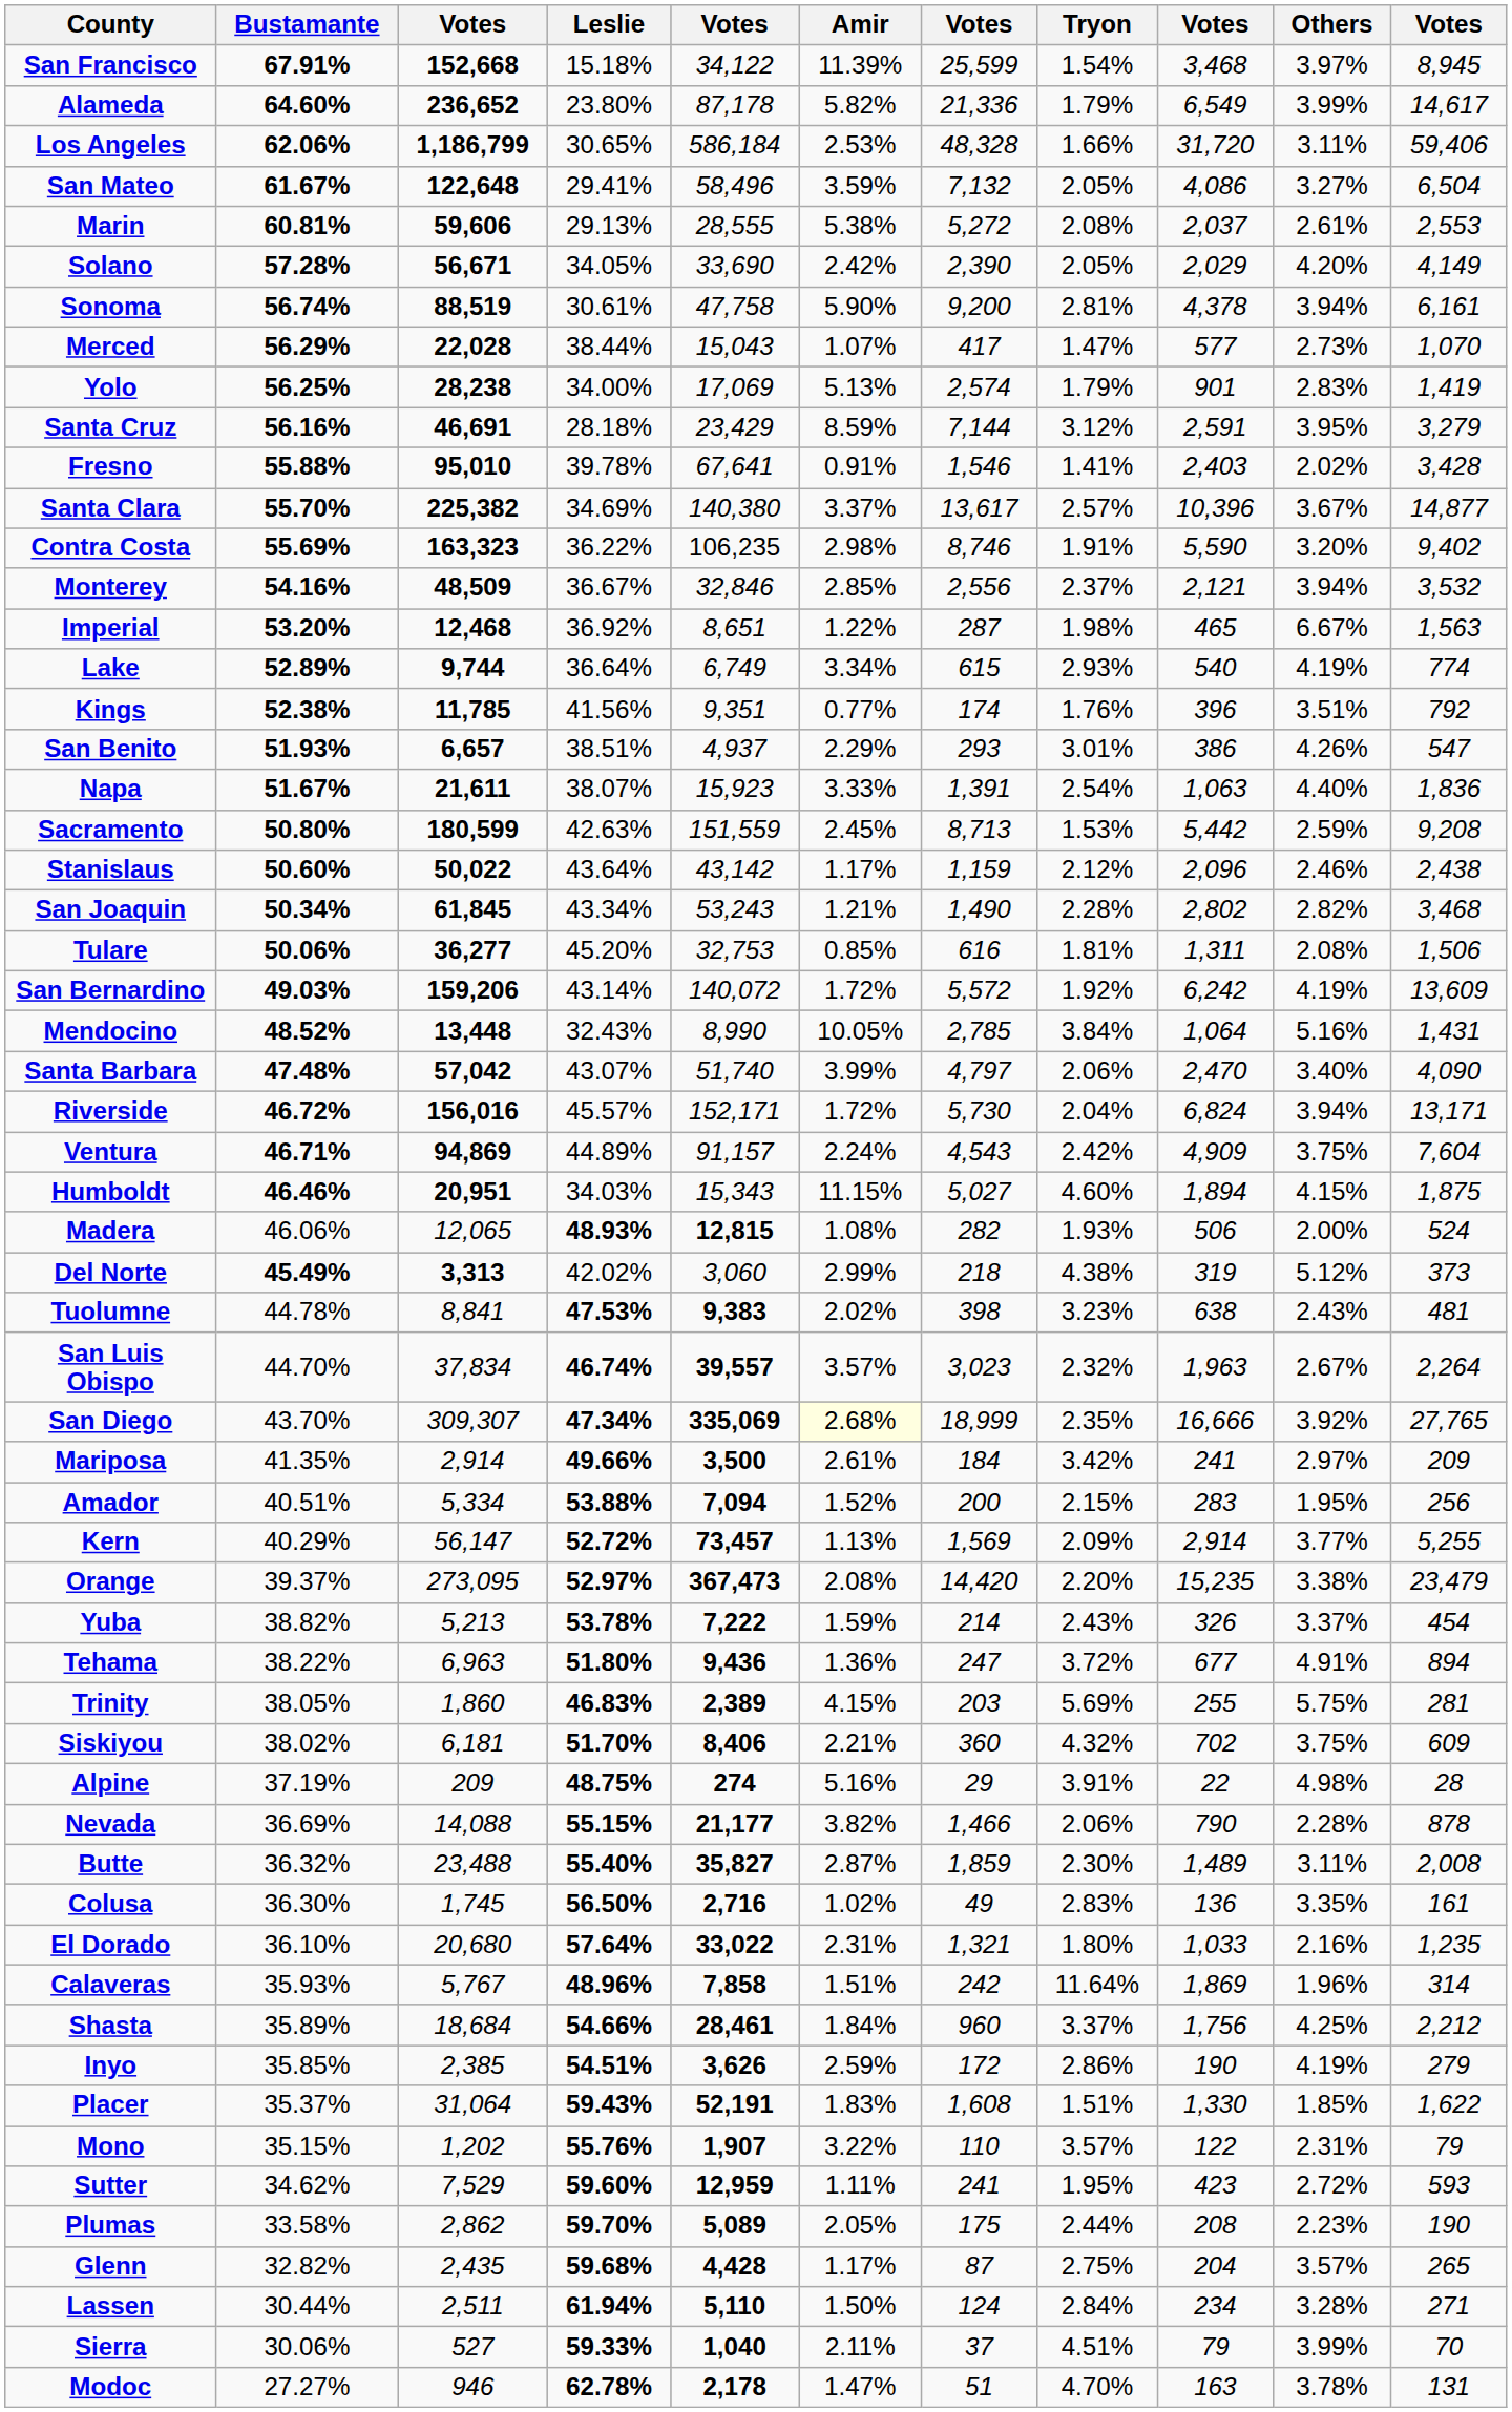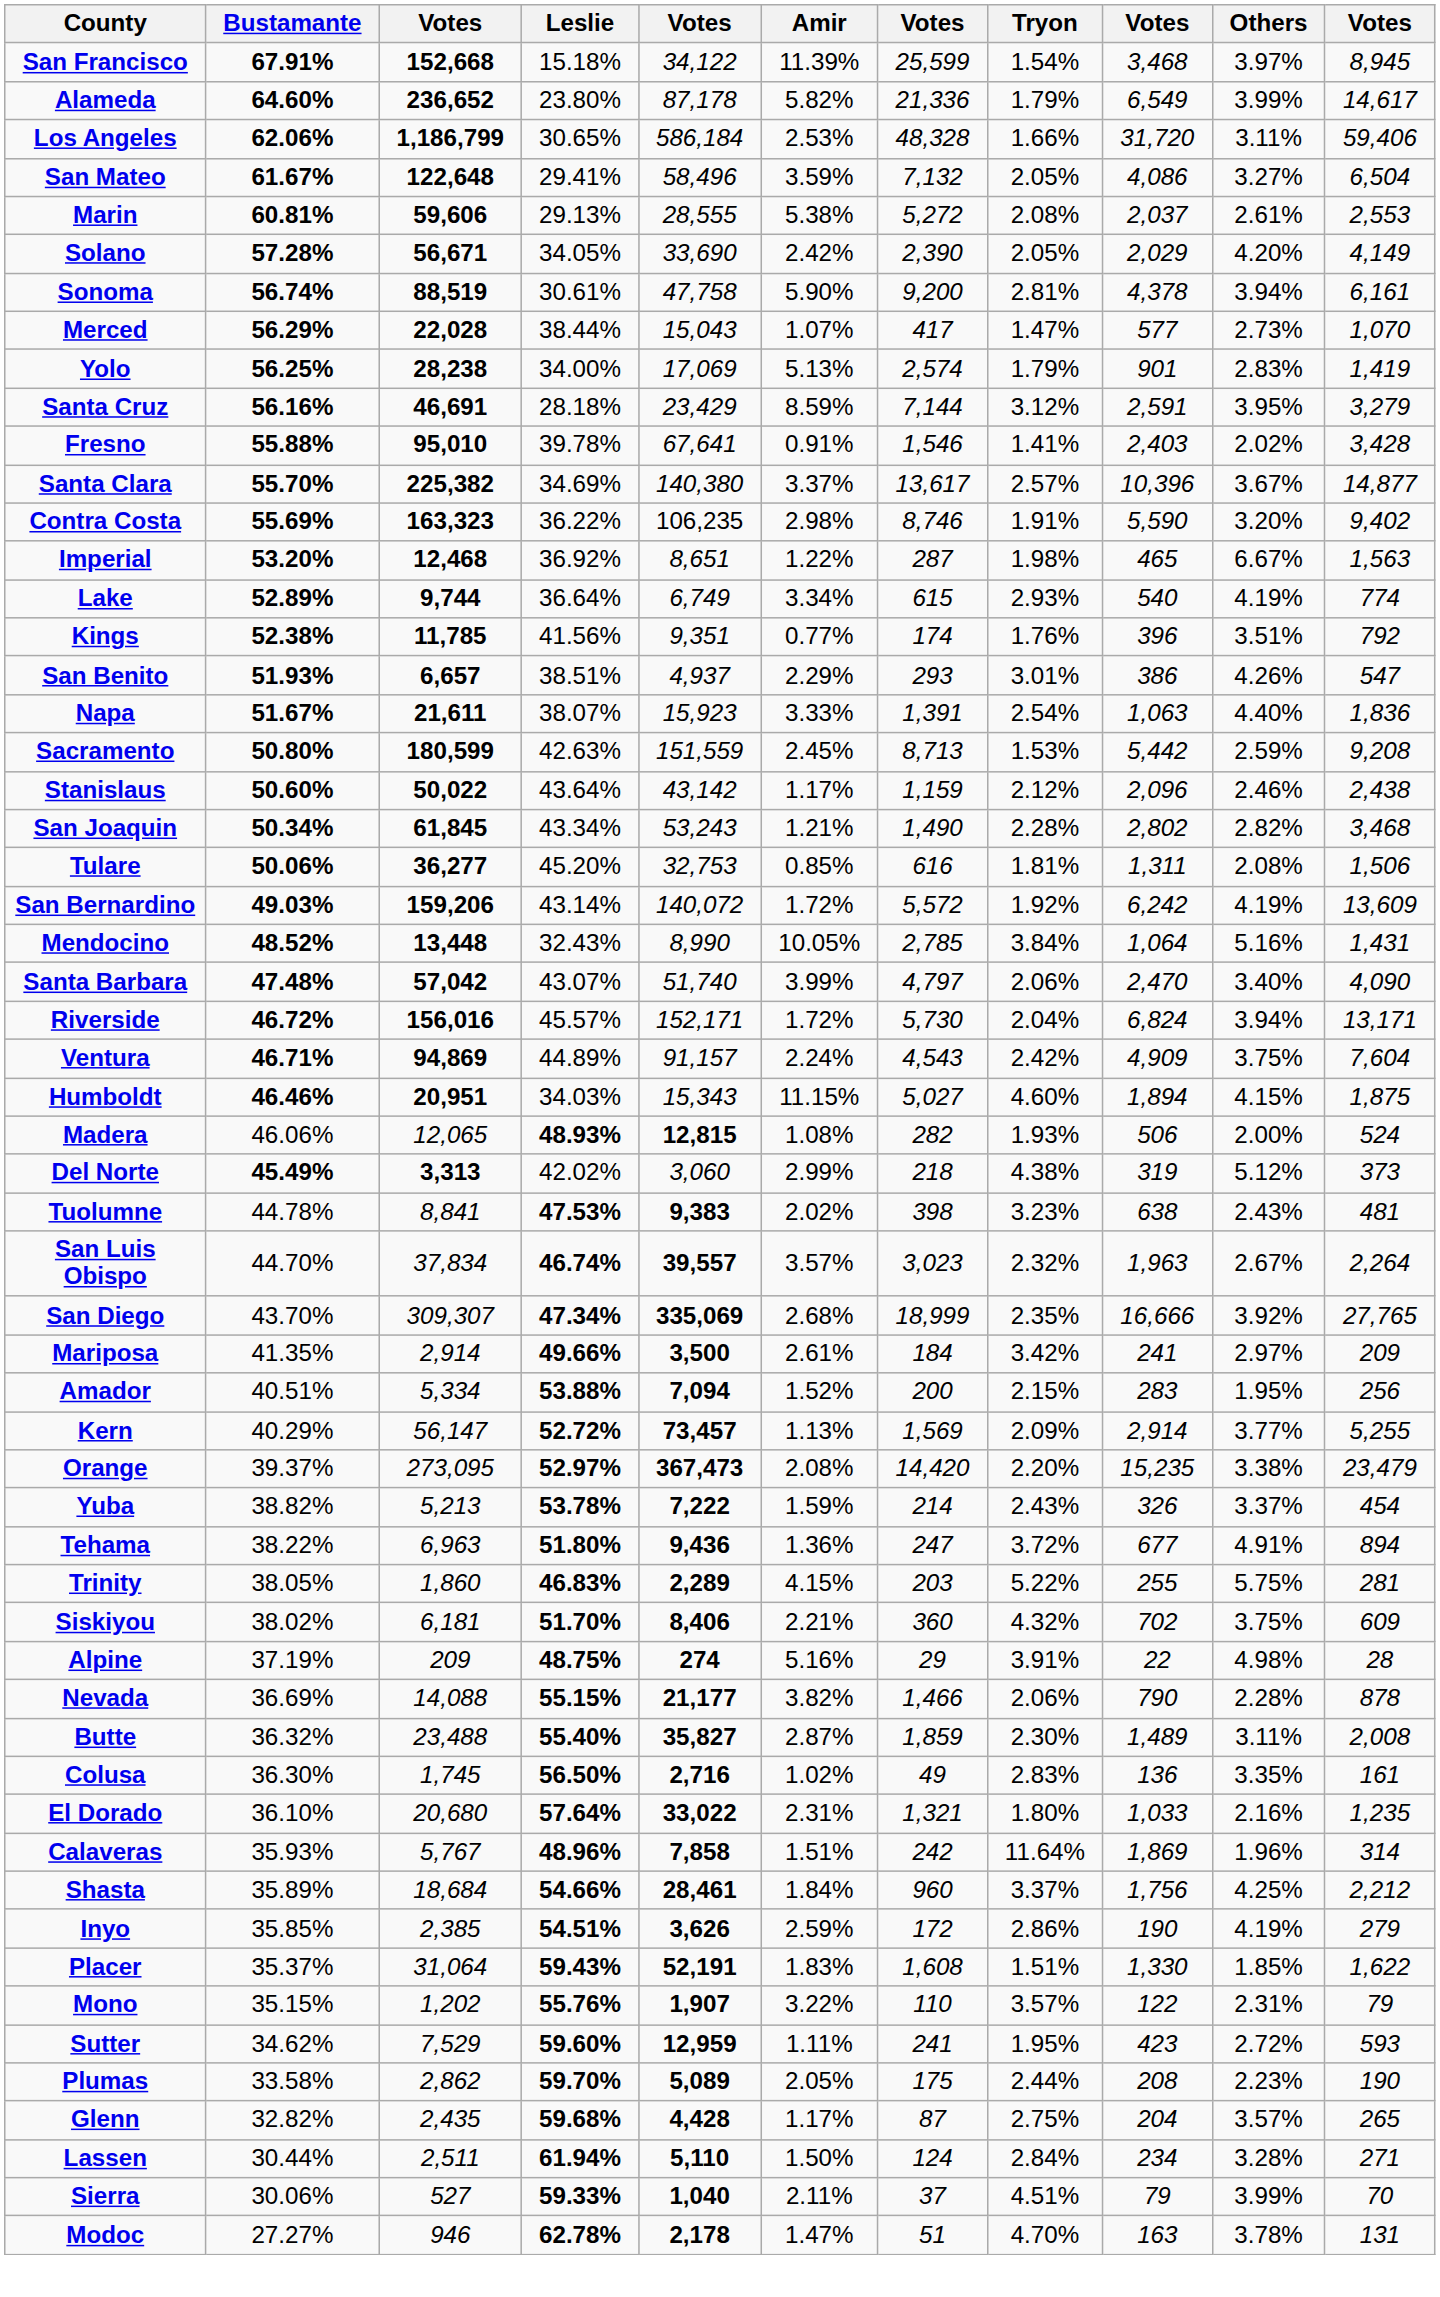- row: Monterey | 54.16% | 48,509 | 36.67% | 32,846 | 2.85% | 2,556 | 2.37% | 2,121 | 3.94% | 3,532
San Diego | Amir: lightyellow background -> no background
Trinity | column 5: 2,389 -> 2,289
Trinity | Tryon: 5.69% -> 5.22%
